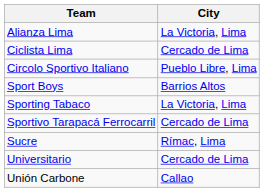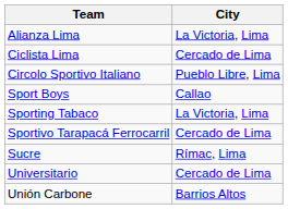Sport Boys | City: Barrios Altos -> Callao
Unión Carbone | City: Callao -> Barrios Altos
